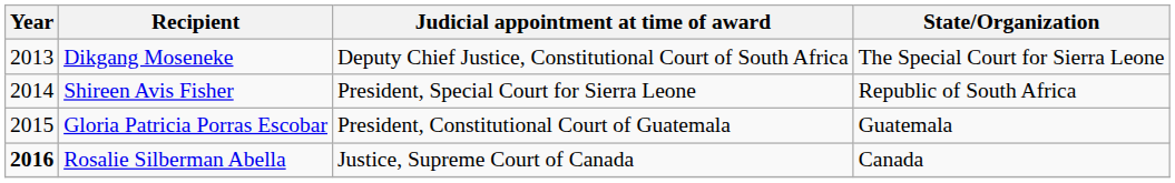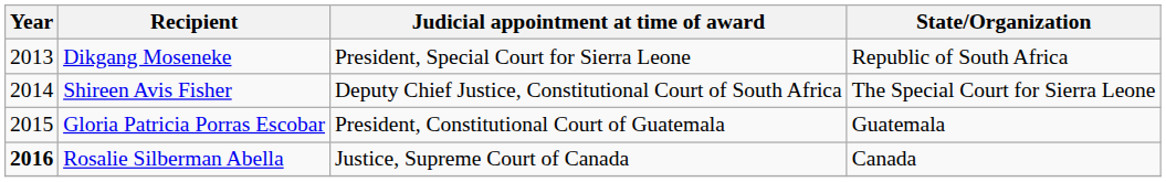Dikgang Moseneke | Judicial appointment at time of award: Deputy Chief Justice, Constitutional Court of South Africa -> President, Special Court for Sierra Leone
Dikgang Moseneke | State/Organization: The Special Court for Sierra Leone -> Republic of South Africa
Shireen Avis Fisher | Judicial appointment at time of award: President, Special Court for Sierra Leone -> Deputy Chief Justice, Constitutional Court of South Africa
Shireen Avis Fisher | State/Organization: Republic of South Africa -> The Special Court for Sierra Leone
